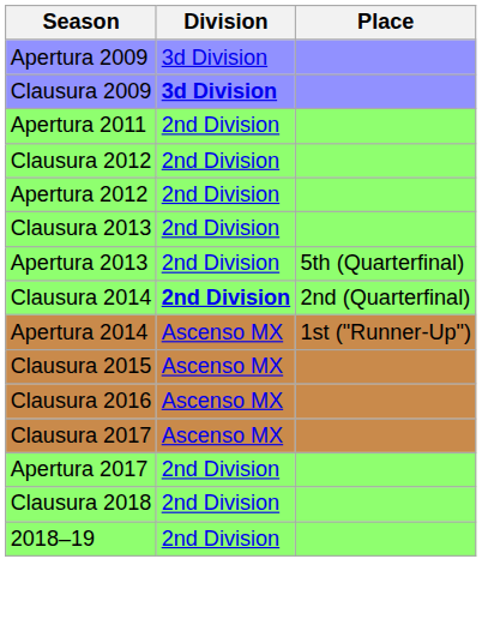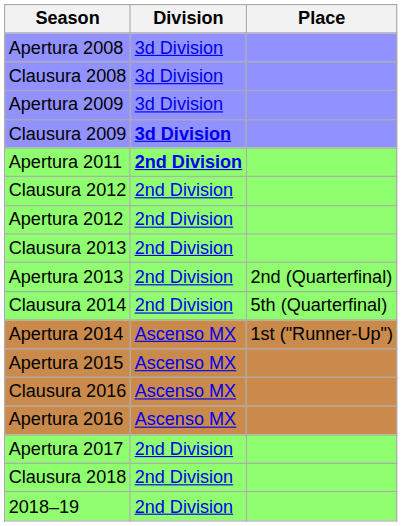+ row: Apertura 2008 | 3d Division
+ row: Clausura 2008 | 3d Division
Apertura 2011 | Division: normal -> bold
Apertura 2013 | Place: 5th (Quarterfinal) -> 2nd (Quarterfinal)
Clausura 2014 | Division: bold -> normal
Clausura 2014 | Place: 2nd (Quarterfinal) -> 5th (Quarterfinal)
- row: Clausura 2015 | Ascenso MX
+ row: Apertura 2015 | Ascenso MX
+ row: Apertura 2016 | Ascenso MX
- row: Clausura 2017 | Ascenso MX
